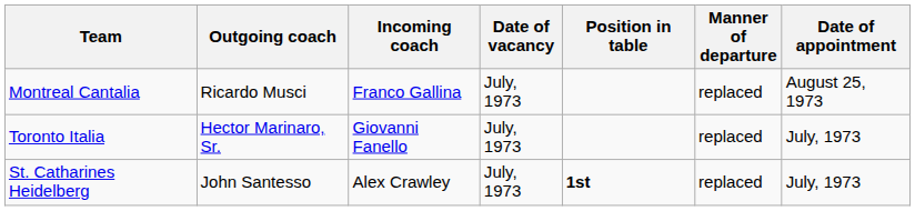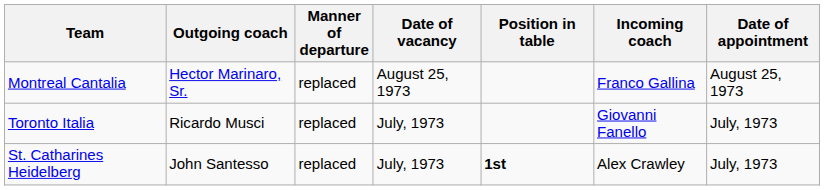columns swapped: Manner of departure <-> Incoming coach
Montreal Cantalia | Outgoing coach: Ricardo Musci -> Hector Marinaro, Sr.
Montreal Cantalia | Date of vacancy: July, 1973 -> August 25, 1973
Toronto Italia | Outgoing coach: Hector Marinaro, Sr. -> Ricardo Musci
